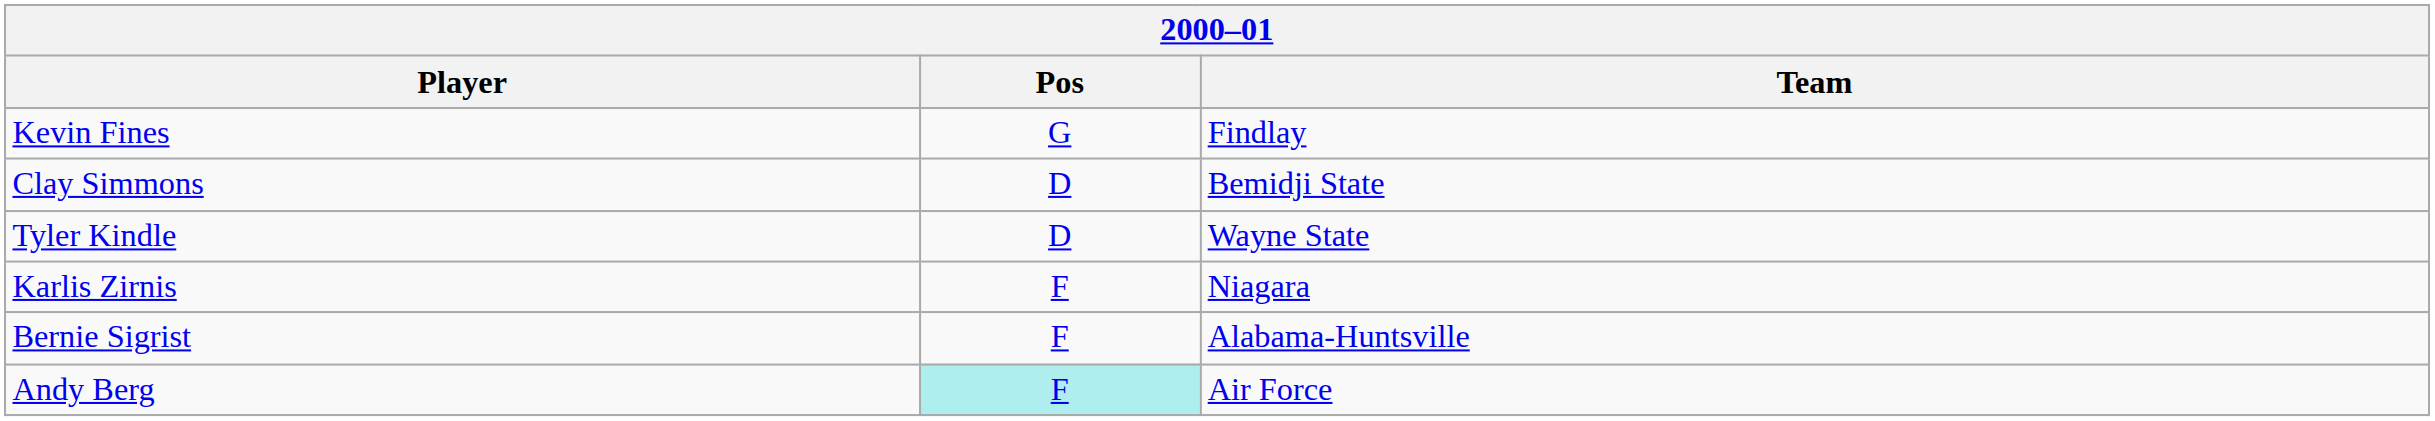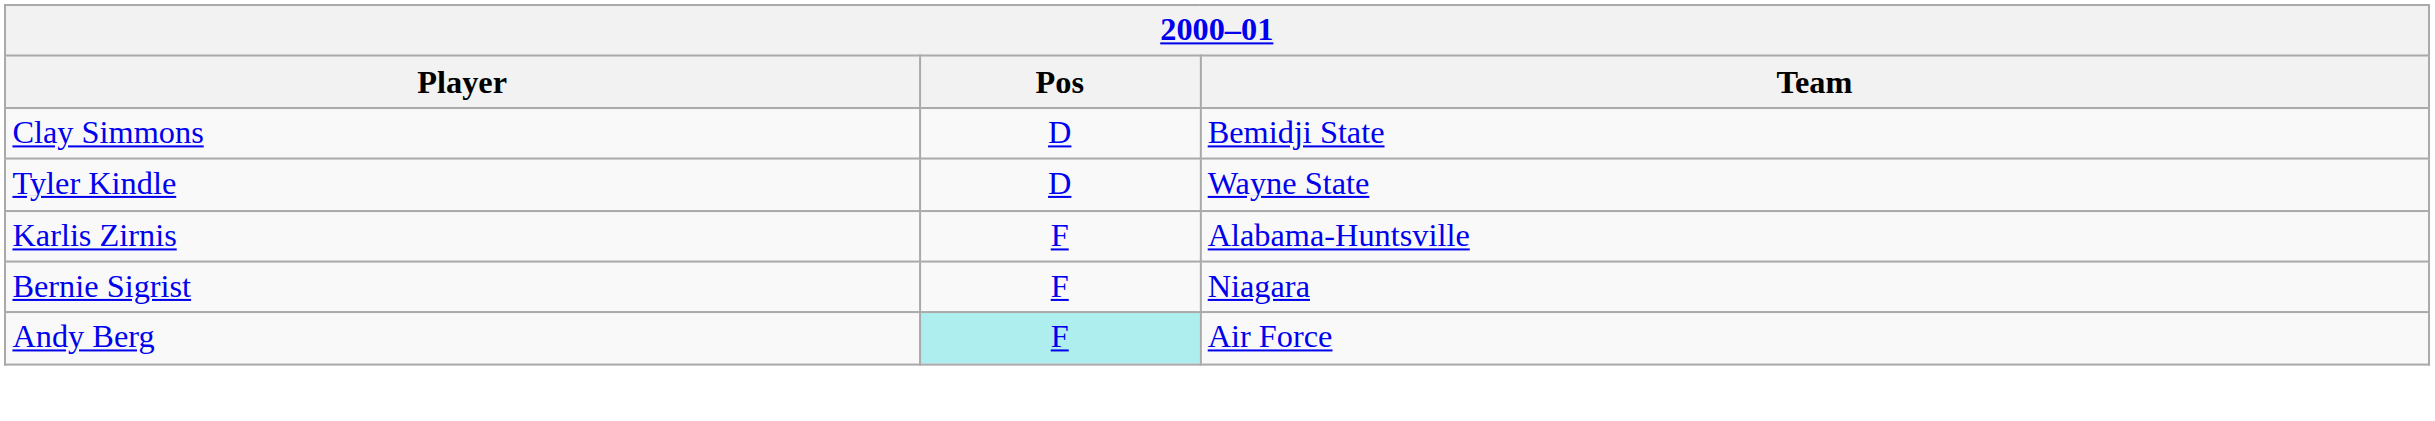- row: Kevin Fines | G | Findlay
Karlis Zirnis | Team: Niagara -> Alabama-Huntsville
Bernie Sigrist | Team: Alabama-Huntsville -> Niagara
